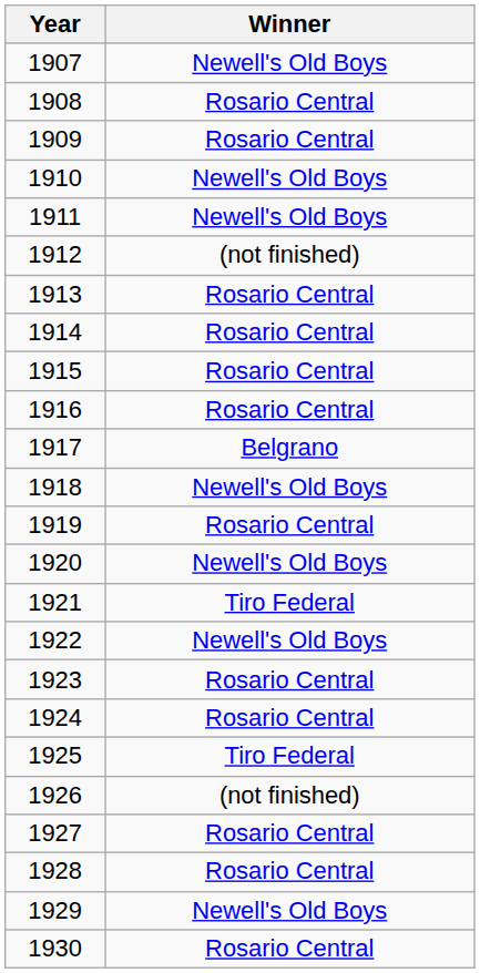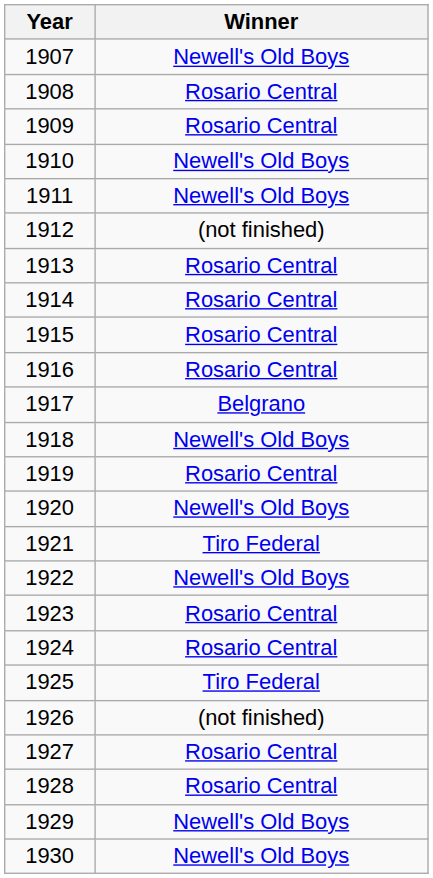1930 | Winner: Rosario Central -> Newell's Old Boys
